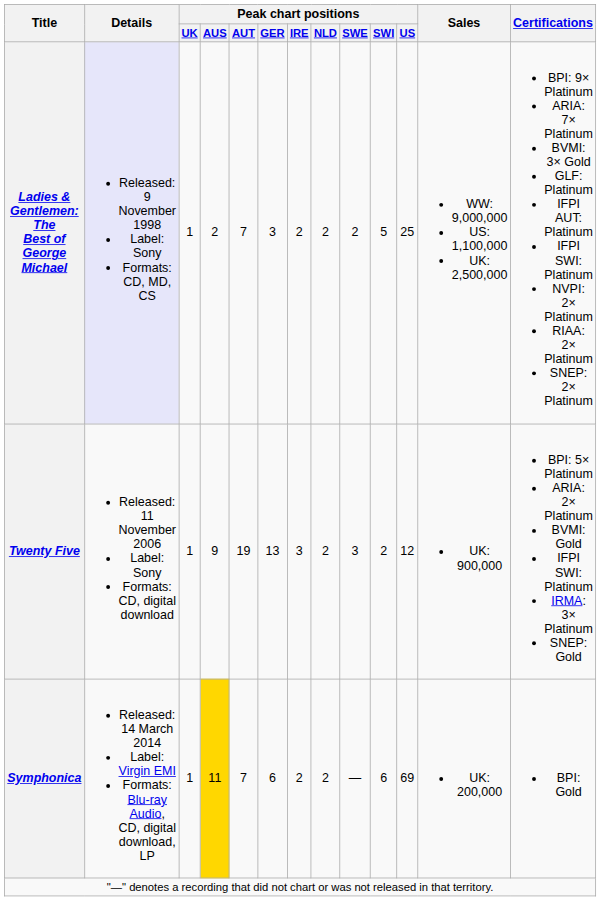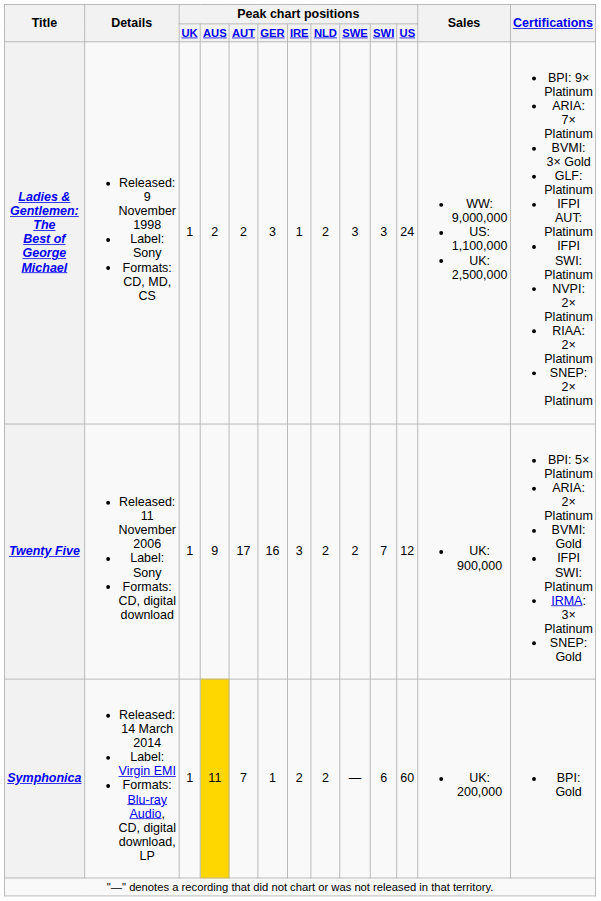Ladies & Gentlemen: The Best of George Michael | Details: lavender background -> no background
Ladies & Gentlemen: The Best of George Michael | Peak chart positions / AUT: 7 -> 2
Ladies & Gentlemen: The Best of George Michael | Peak chart positions / IRE: 2 -> 1
Ladies & Gentlemen: The Best of George Michael | Peak chart positions / SWE: 2 -> 3
Ladies & Gentlemen: The Best of George Michael | Peak chart positions / SWI: 5 -> 3
Ladies & Gentlemen: The Best of George Michael | Peak chart positions / US: 25 -> 24
Twenty Five | Peak chart positions / AUT: 19 -> 17
Twenty Five | Peak chart positions / GER: 13 -> 16
Twenty Five | Peak chart positions / SWE: 3 -> 2
Twenty Five | Peak chart positions / SWI: 2 -> 7
Symphonica | Peak chart positions / GER: 6 -> 1
Symphonica | Peak chart positions / US: 69 -> 60
